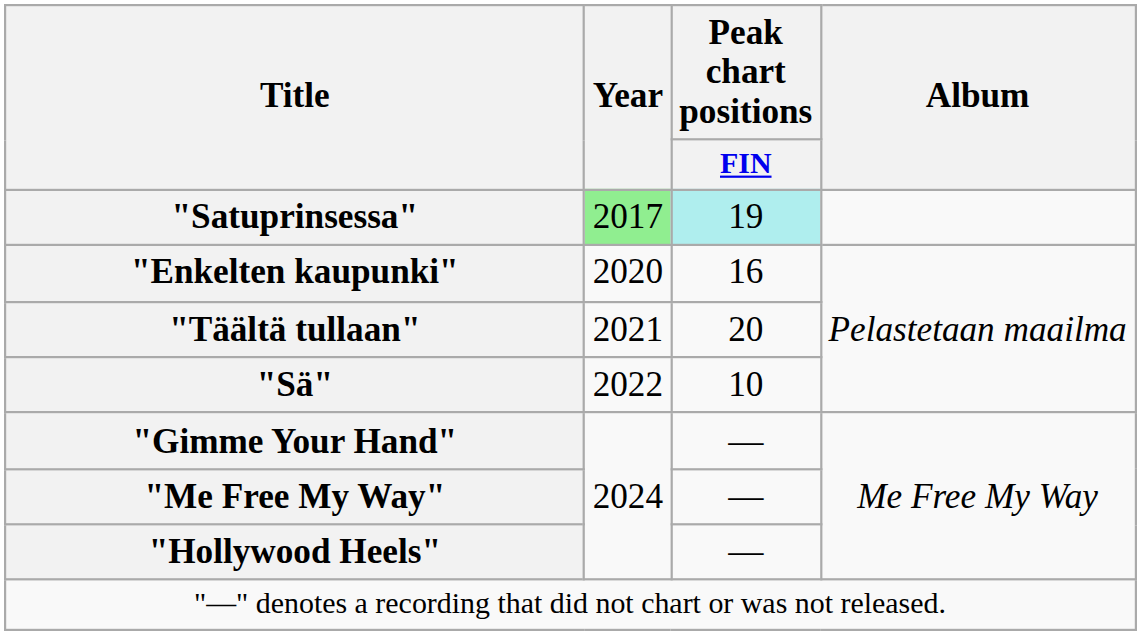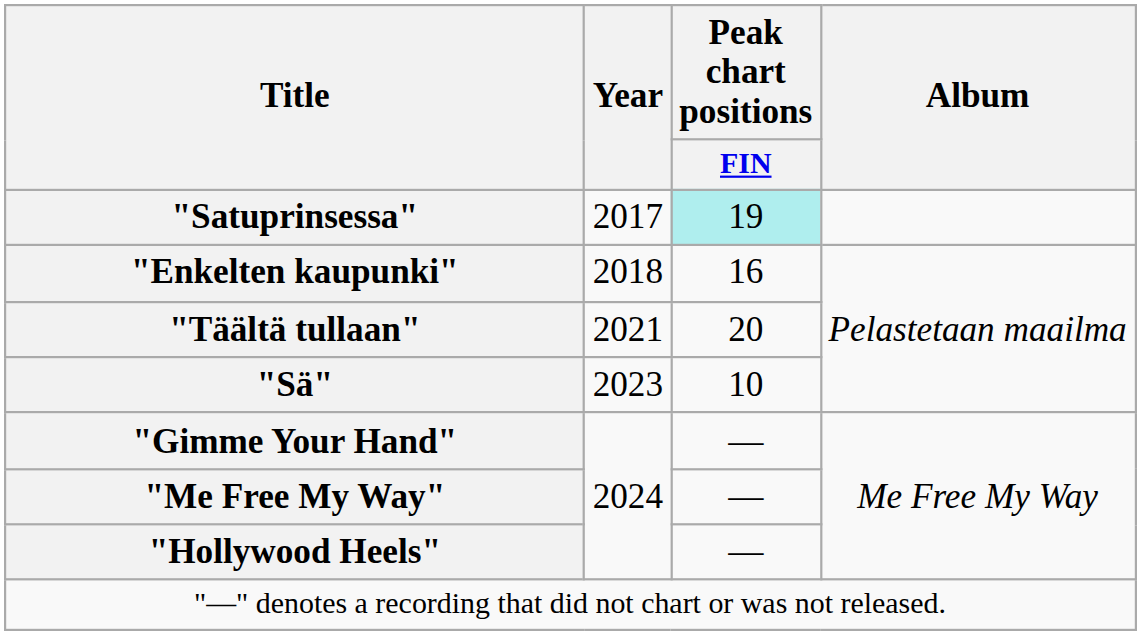"Satuprinsessa" | Year: lightgreen background -> no background
"Enkelten kaupunki" | Year: 2020 -> 2018
"Sä" | Year: 2022 -> 2023
